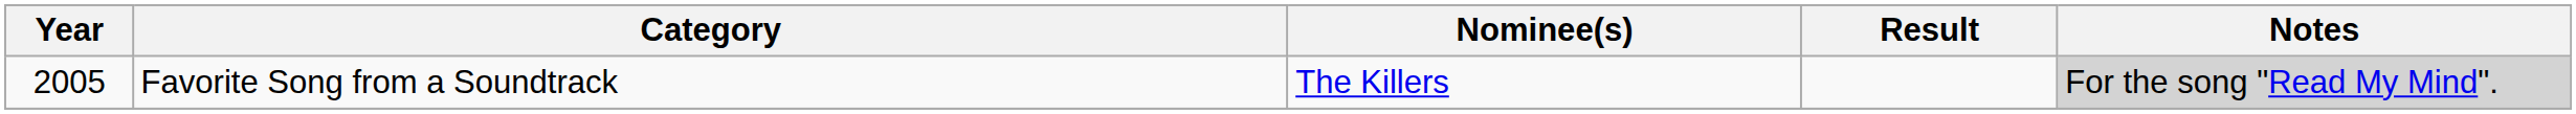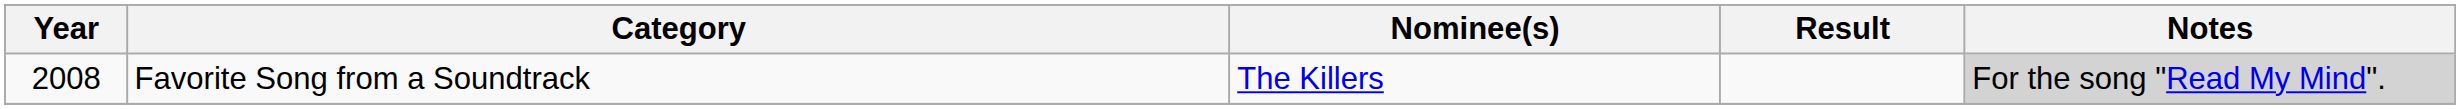Favorite Song from a Soundtrack | Year: 2005 -> 2008
